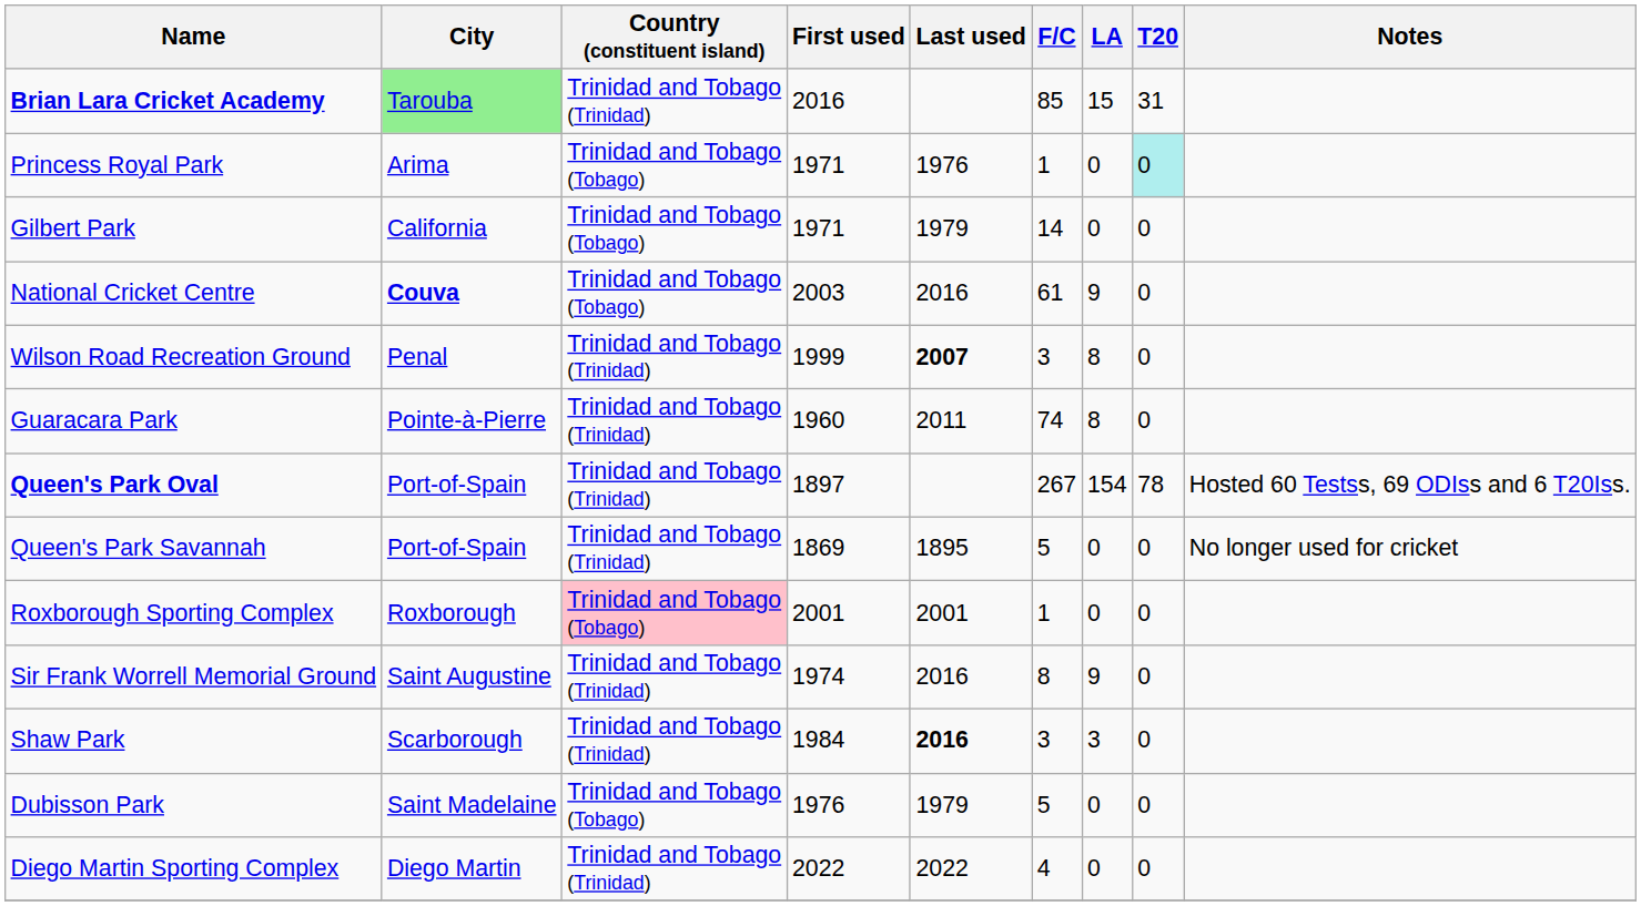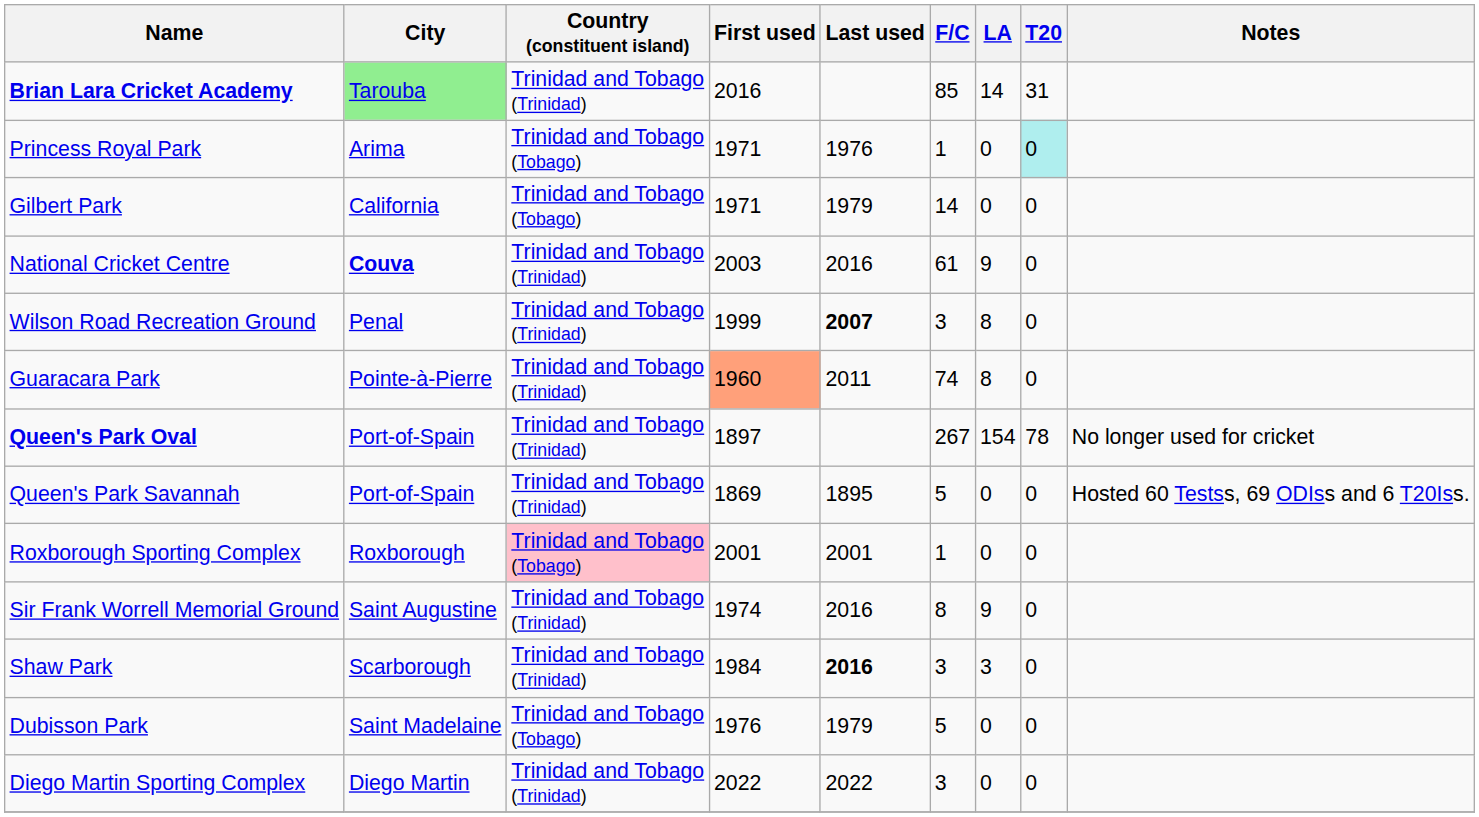Brian Lara Cricket Academy | LA: 15 -> 14
National Cricket Centre | Country (constituent island): Trinidad and Tobago (Tobago) -> Trinidad and Tobago (Trinidad)
Guaracara Park | First used: no background -> lightsalmon background
Queen's Park Oval | Notes: Hosted 60 Testss, 69 ODIss and 6 T20Iss. -> No longer used for cricket
Queen's Park Savannah | Notes: No longer used for cricket -> Hosted 60 Testss, 69 ODIss and 6 T20Iss.
Diego Martin Sporting Complex | F/C: 4 -> 3
